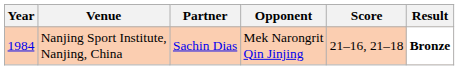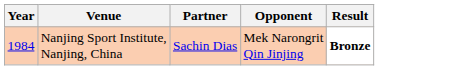- column: Score | 21–16, 21–18
